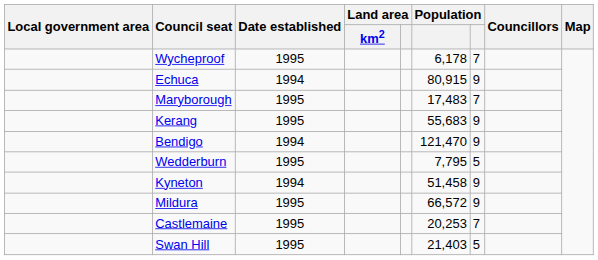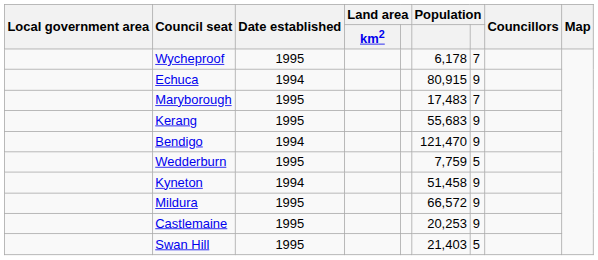Wedderburn | column 6: 7,795 -> 7,759
Castlemaine | column 7: 7 -> 9
